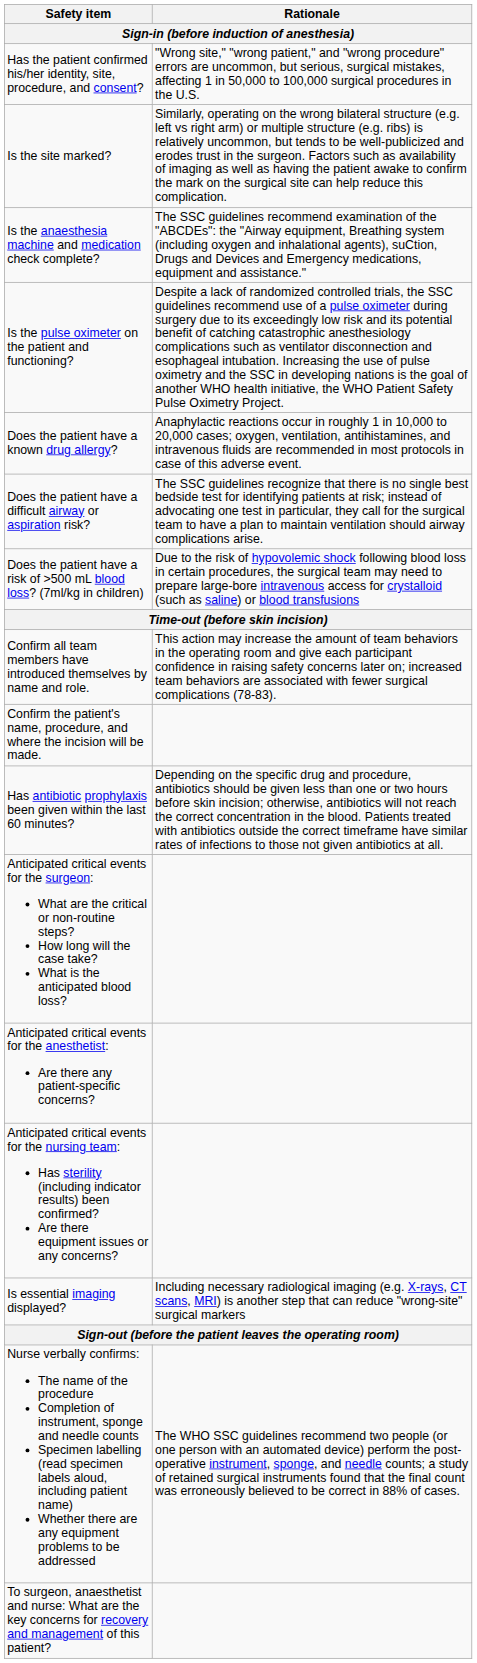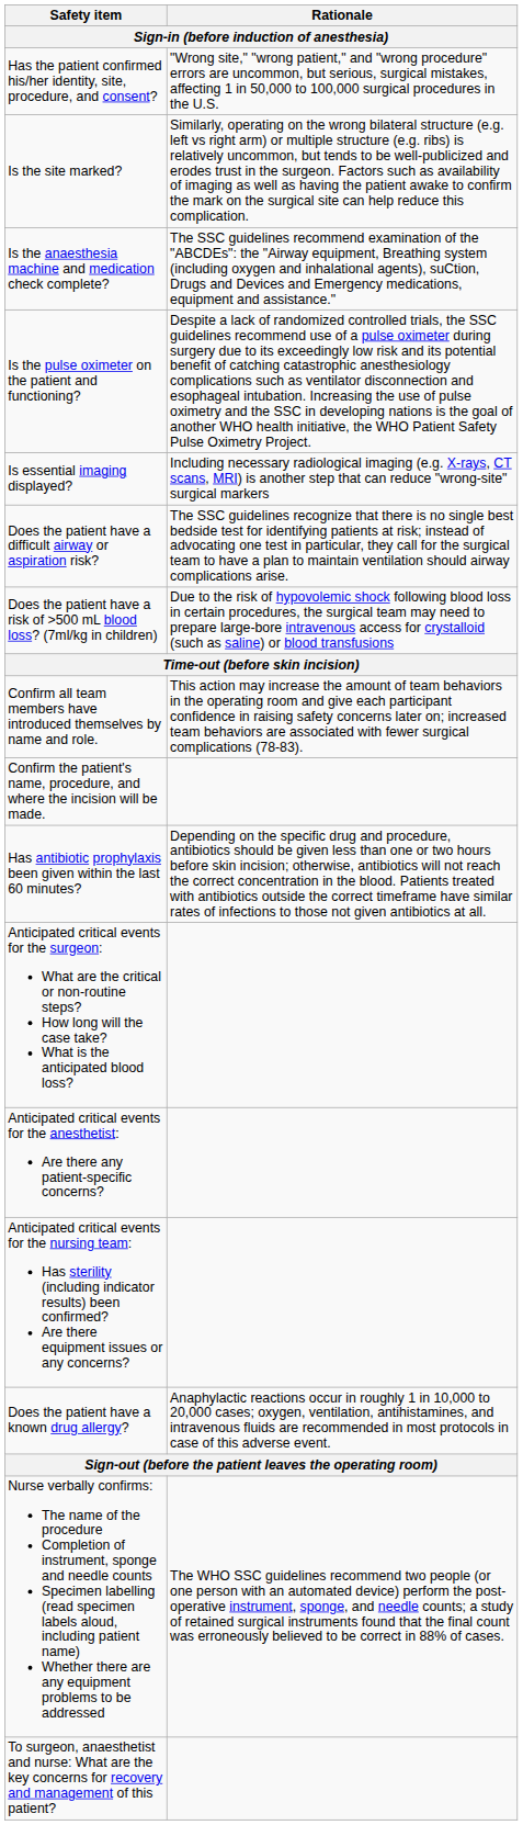rows swapped: Does the patient have a known drug allergy? <-> Is essential imaging displayed?
